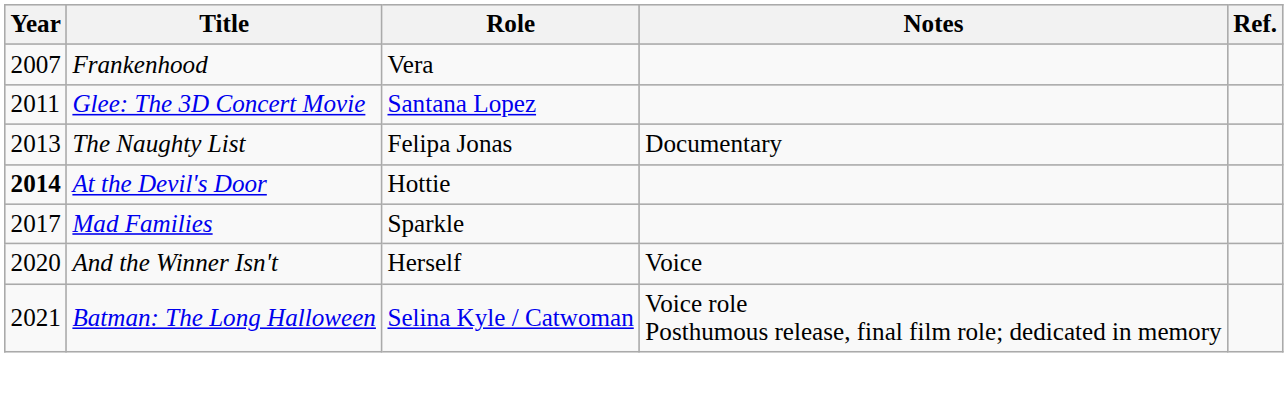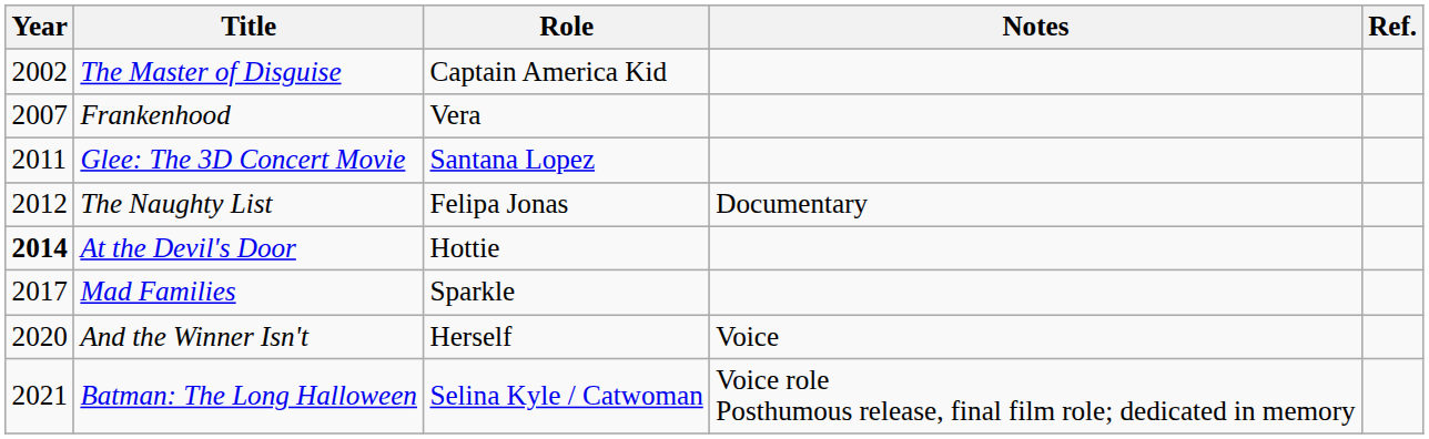+ row: 2002 | The Master of Disguise | Captain America Kid
The Naughty List | Year: 2013 -> 2012
